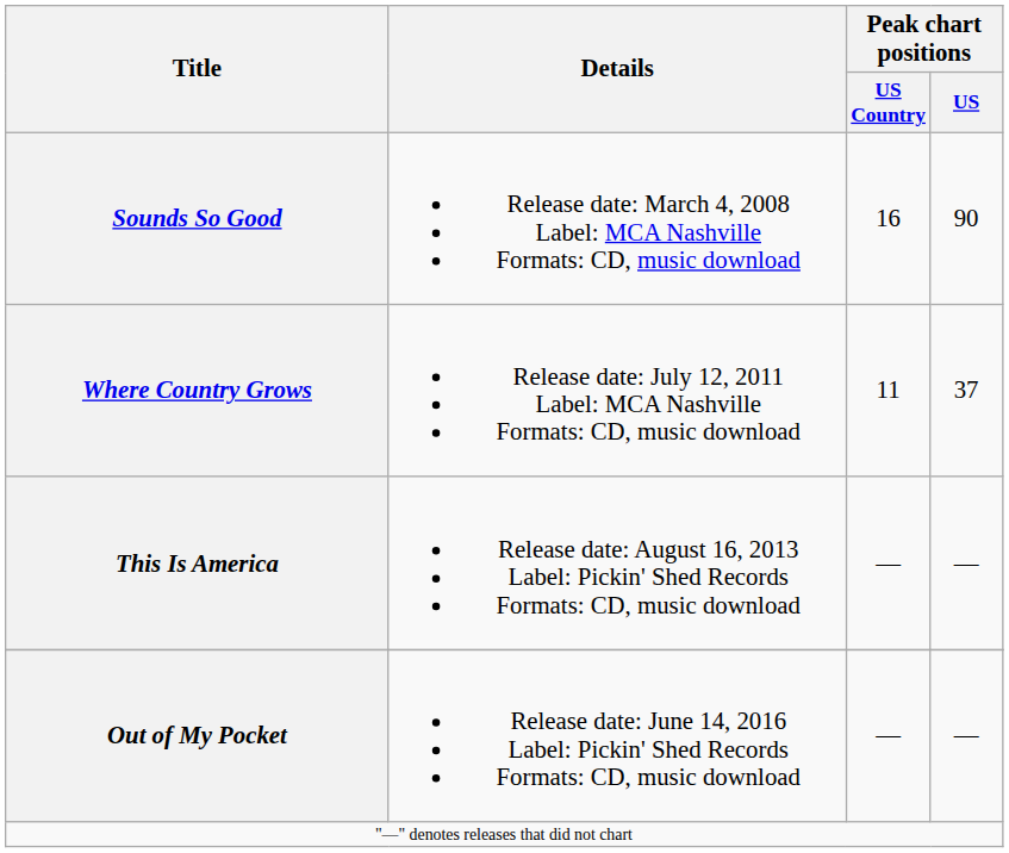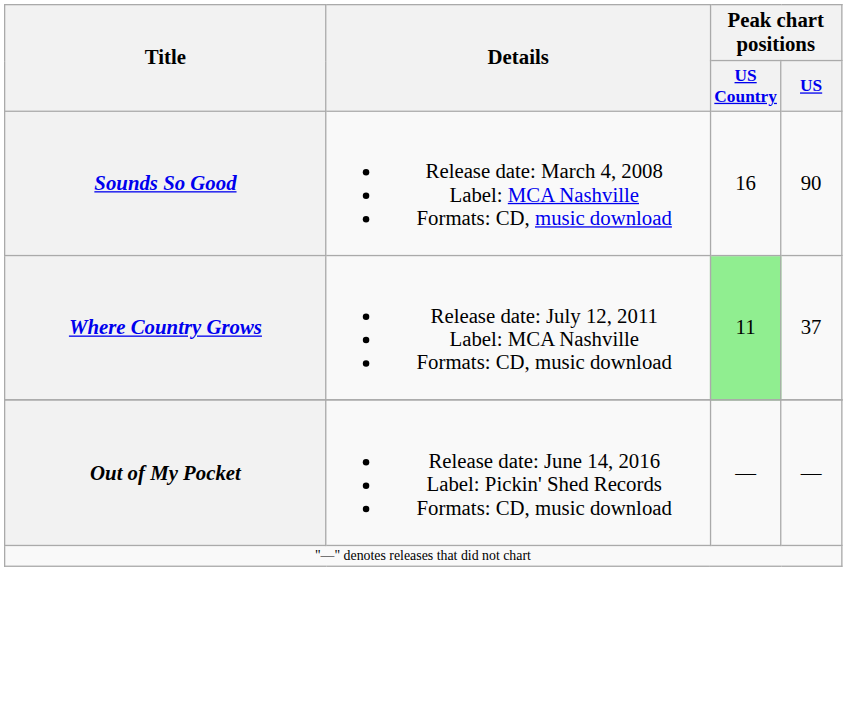Where Country Grows | Peak chart positions / US Country: no background -> lightgreen background
- row: This Is America | Release date: August 16, 2013 Label: Pickin' Shed Records Formats: CD, music download | — | —
